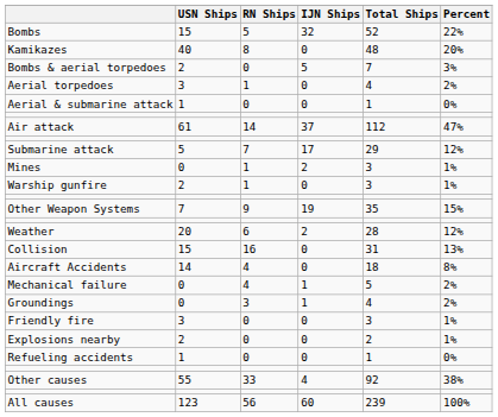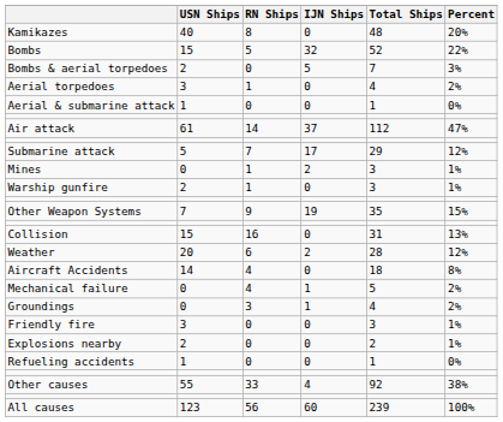rows swapped: Bombs <-> Kamikazes
rows swapped: Collision <-> Weather
